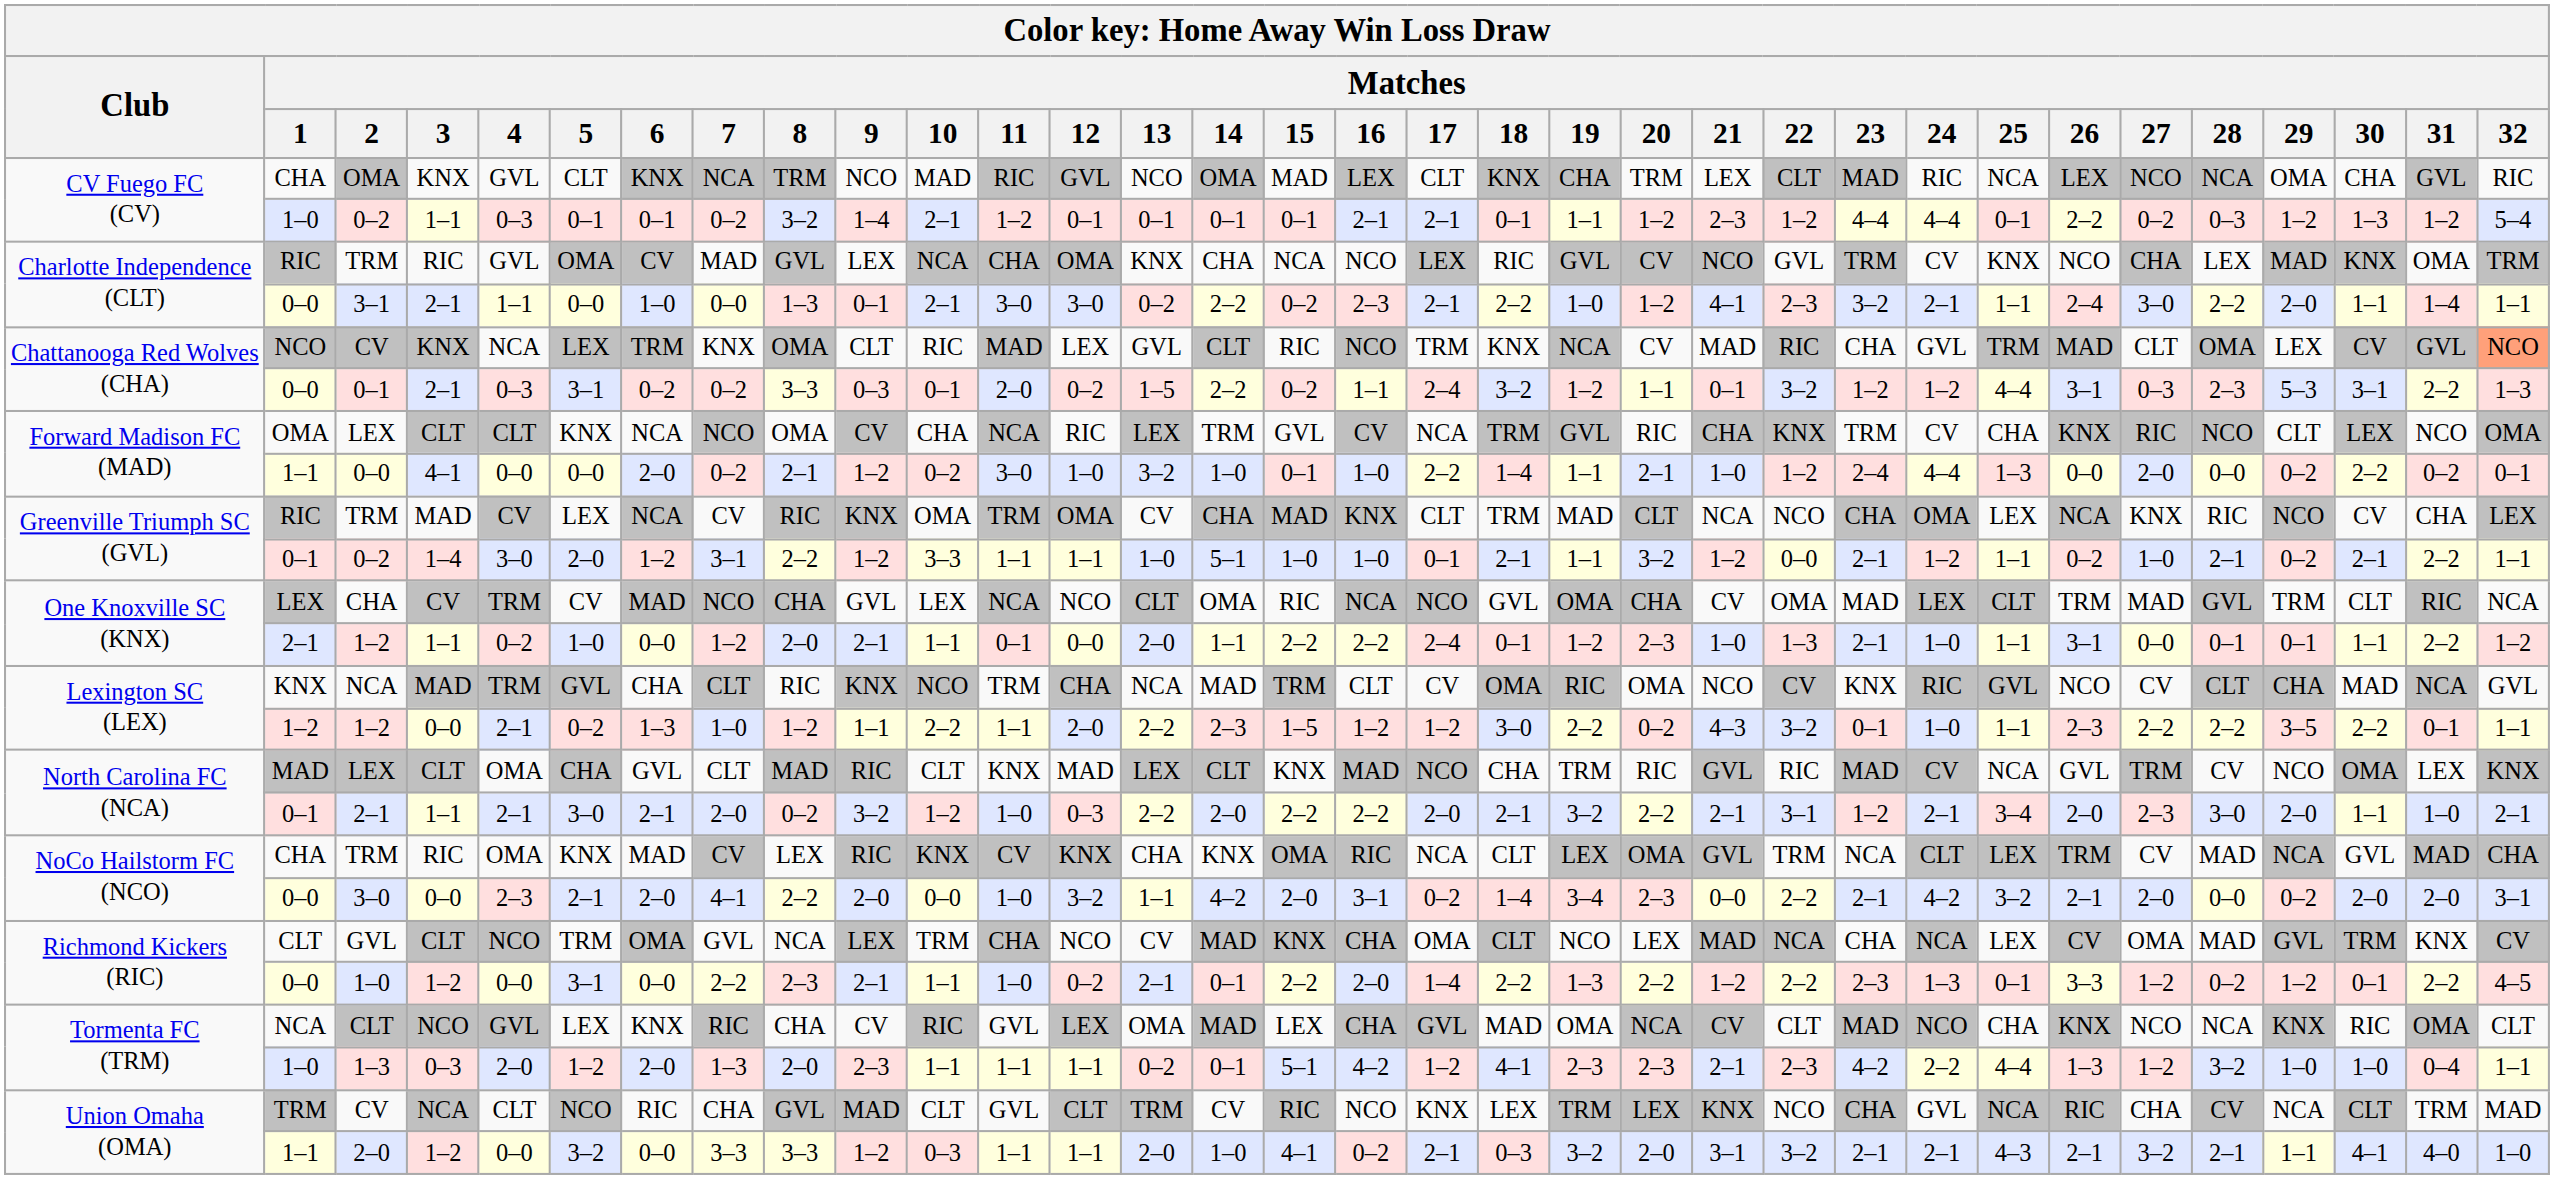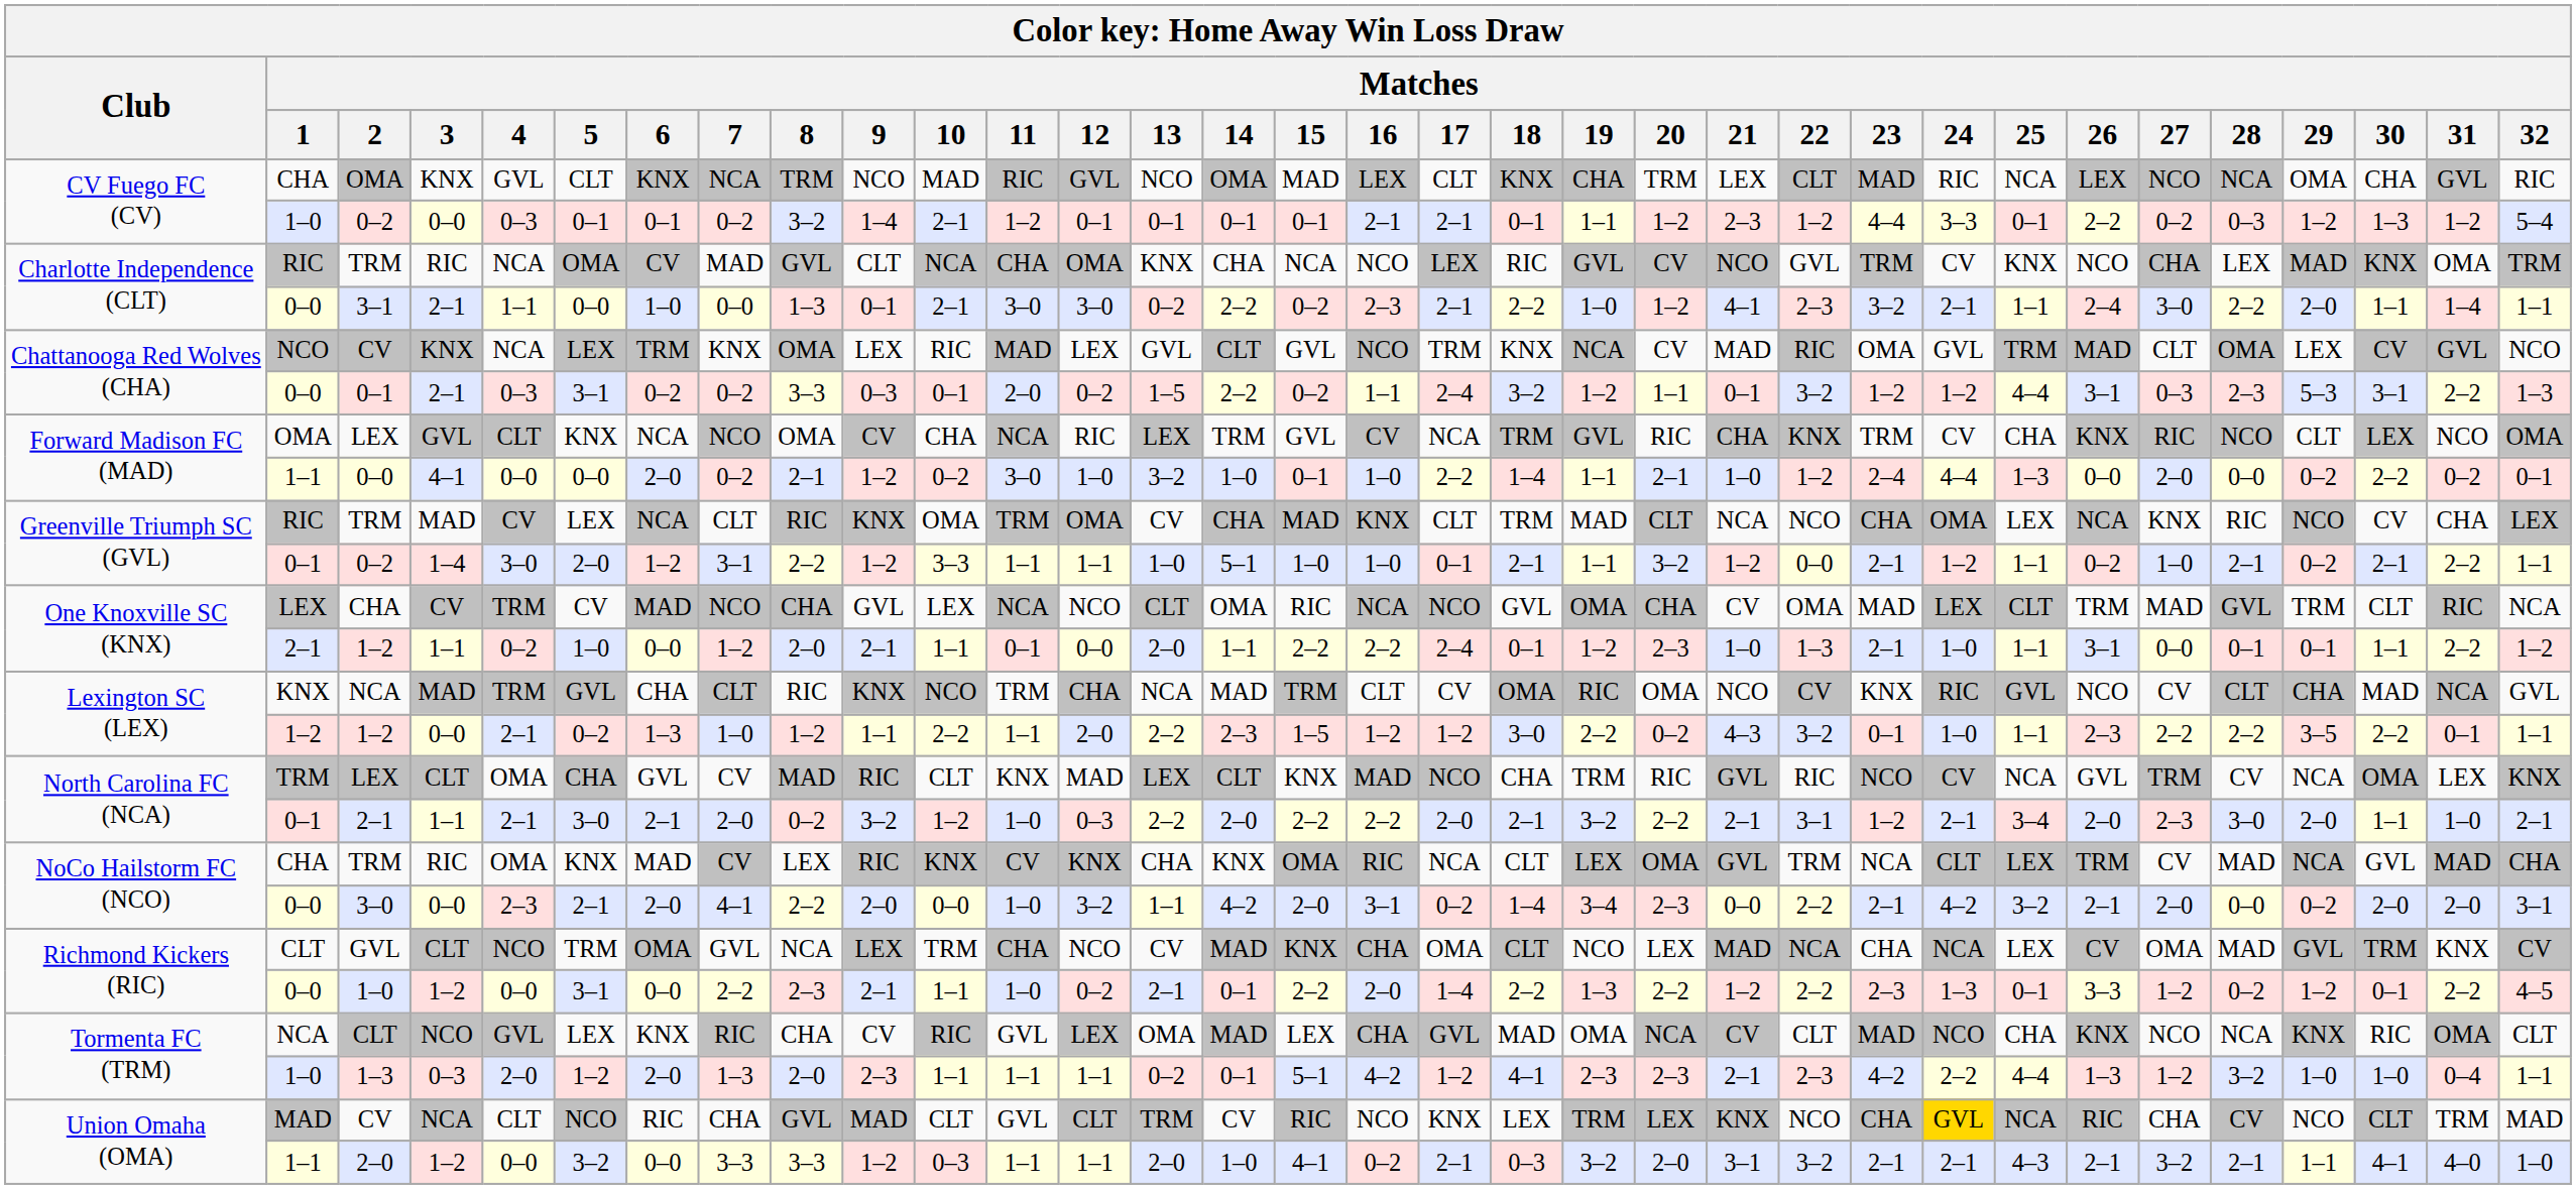CV Fuego FC (CV) / 0–2 | Matches / 3: 1–1 -> 0–0
CV Fuego FC (CV) / 0–2 | Matches / 24: 4–4 -> 3–3
Charlotte Independence (CLT) / TRM | Matches / 4: GVL -> NCA
Charlotte Independence (CLT) / TRM | Matches / 9: LEX -> CLT
Chattanooga Red Wolves (CHA) / CV | Matches / 9: CLT -> LEX
Chattanooga Red Wolves (CHA) / CV | Matches / 15: RIC -> GVL
Chattanooga Red Wolves (CHA) / CV | Matches / 23: CHA -> OMA
Chattanooga Red Wolves (CHA) / CV | Matches / 32: lightsalmon background -> no background
Forward Madison FC (MAD) / LEX | Matches / 3: CLT -> GVL
Greenville Triumph SC (GVL) / TRM | Matches / 7: CV -> CLT
North Carolina FC (NCA) / LEX | Matches / 1: MAD -> TRM
North Carolina FC (NCA) / LEX | Matches / 7: CLT -> CV
North Carolina FC (NCA) / LEX | Matches / 23: MAD -> NCO
North Carolina FC (NCA) / LEX | Matches / 29: NCO -> NCA
Union Omaha (OMA) / CV | Matches / 1: TRM -> MAD
Union Omaha (OMA) / CV | Matches / 24: no background -> gold background
Union Omaha (OMA) / CV | Matches / 29: NCA -> NCO
